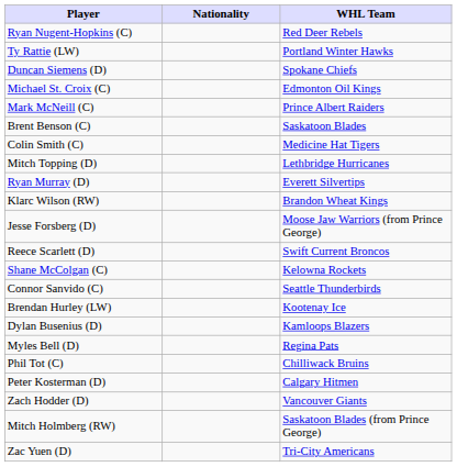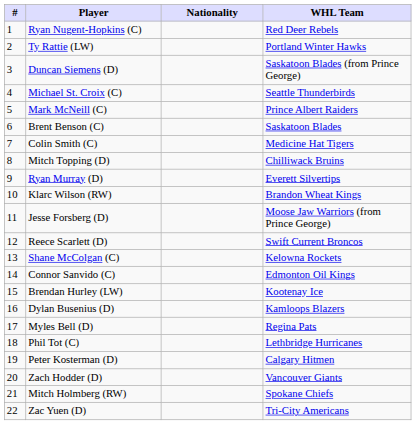+ column: # | 1 | 2 | 3 | 4 | 5 | 6 | 7 | 8 | 9 | 10 | 11 | 12 | 13 | 14 | 15 | 16 | 17 | 18 | 19 | 20 | 21 | 22
Duncan Siemens (D) | WHL Team: Spokane Chiefs -> Saskatoon Blades (from Prince George)
Michael St. Croix (C) | WHL Team: Edmonton Oil Kings -> Seattle Thunderbirds
Mitch Topping (D) | WHL Team: Lethbridge Hurricanes -> Chilliwack Bruins
Connor Sanvido (C) | WHL Team: Seattle Thunderbirds -> Edmonton Oil Kings
Phil Tot (C) | WHL Team: Chilliwack Bruins -> Lethbridge Hurricanes
Mitch Holmberg (RW) | WHL Team: Saskatoon Blades (from Prince George) -> Spokane Chiefs
